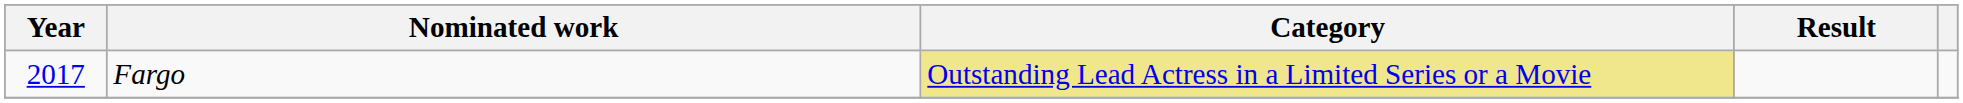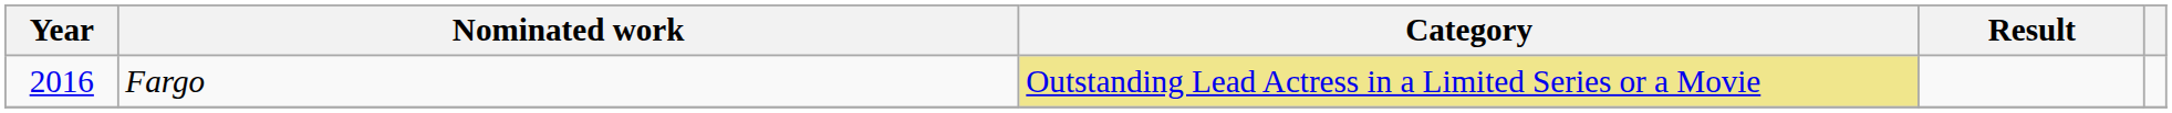Fargo | Year: 2017 -> 2016
